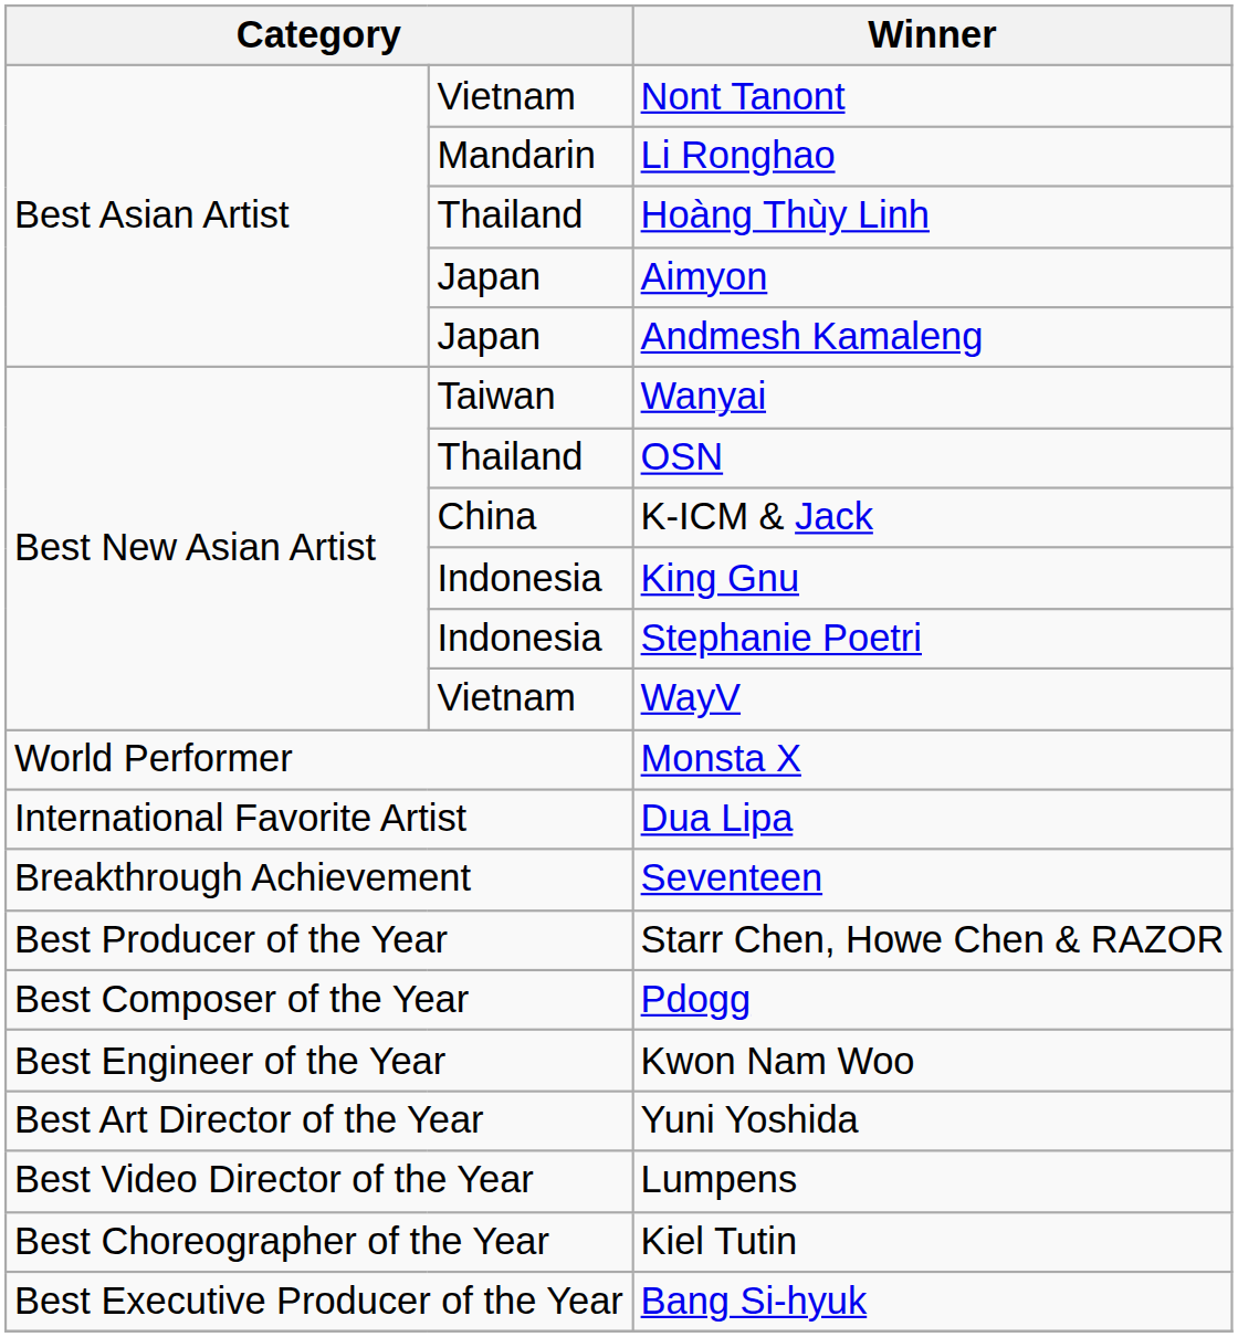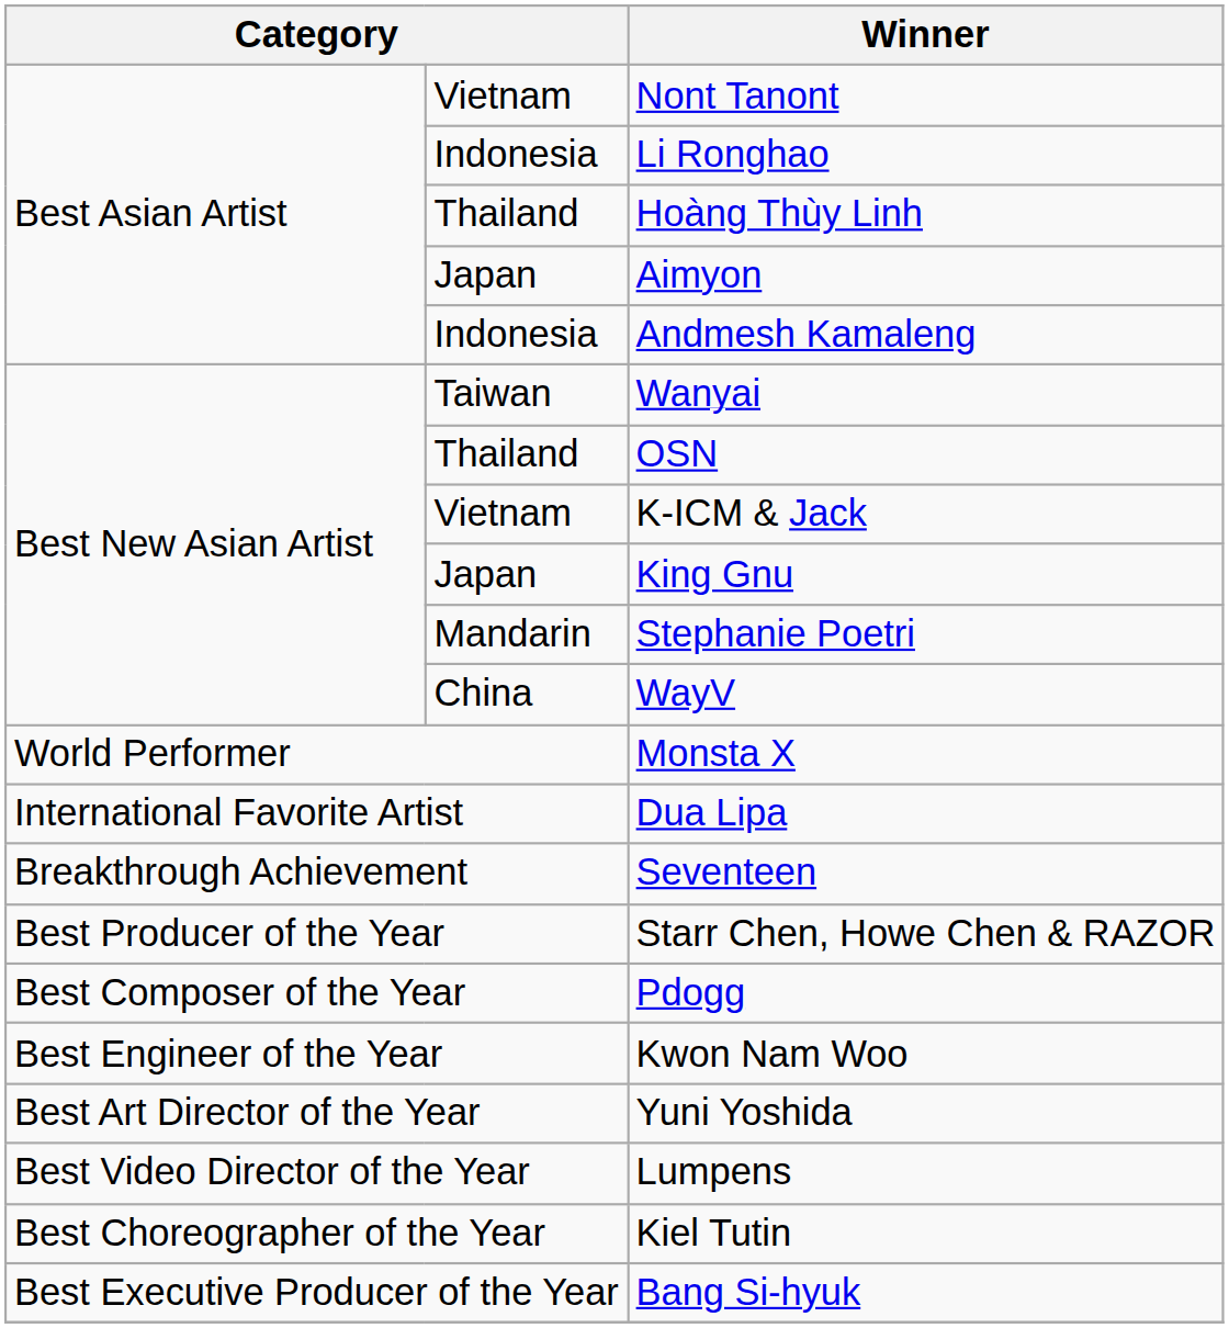Li Ronghao | column 2: Mandarin -> Indonesia
Andmesh Kamaleng | column 2: Japan -> Indonesia
K-ICM & Jack | column 2: China -> Vietnam
King Gnu | column 2: Indonesia -> Japan
Stephanie Poetri | column 2: Indonesia -> Mandarin
WayV | column 2: Vietnam -> China
